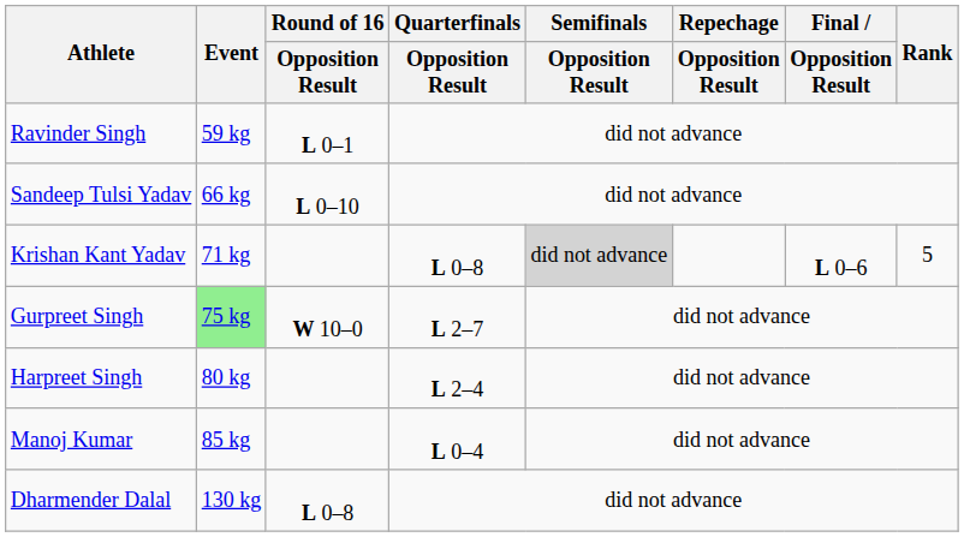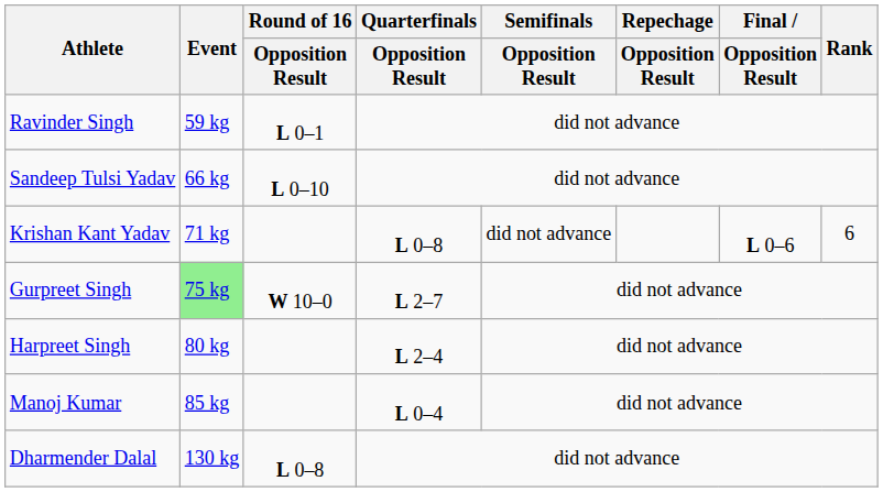Krishan Kant Yadav | Semifinals / Opposition Result: lightgrey background -> no background
Krishan Kant Yadav | Rank: 5 -> 6
